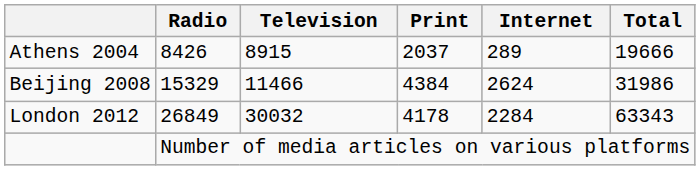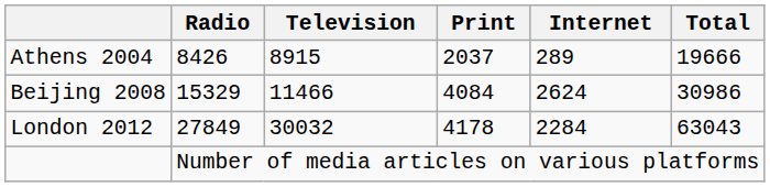Beijing 2008 | Print: 4384 -> 4084
Beijing 2008 | Total: 31986 -> 30986
London 2012 | Radio: 26849 -> 27849
London 2012 | Total: 63343 -> 63043
